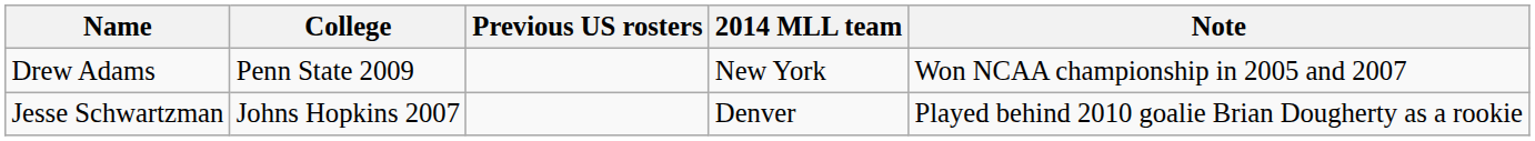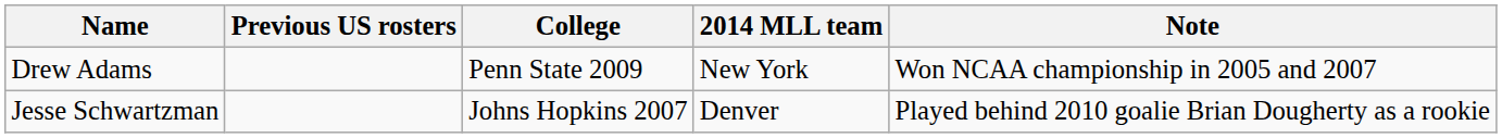columns swapped: College <-> Previous US rosters
